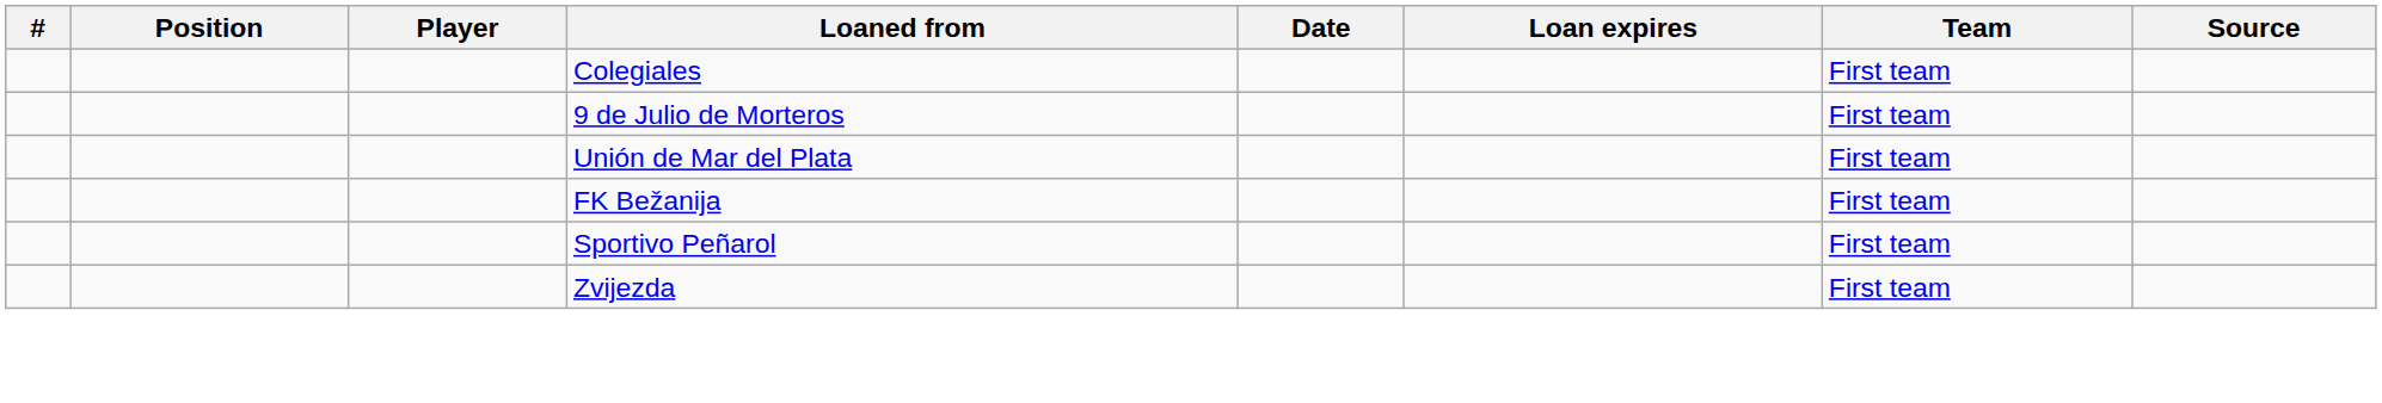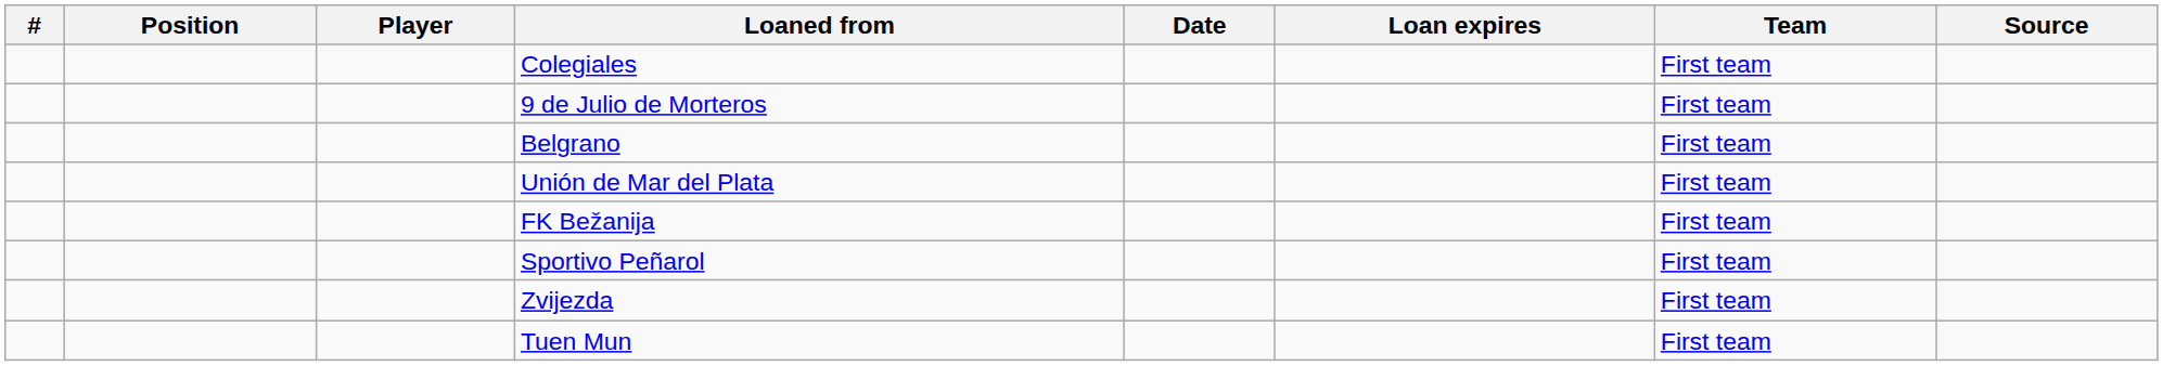+ row: Belgrano | First team
+ row: Tuen Mun | First team
